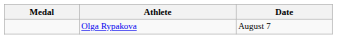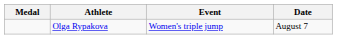+ column: Event | Women's triple jump
